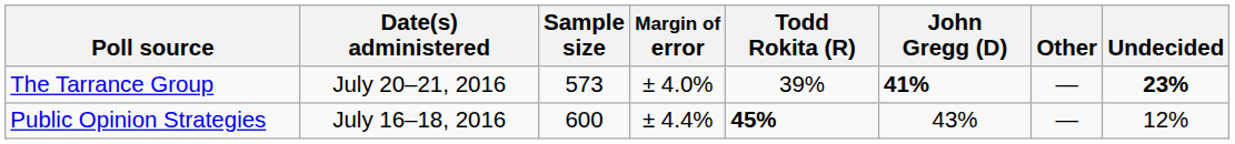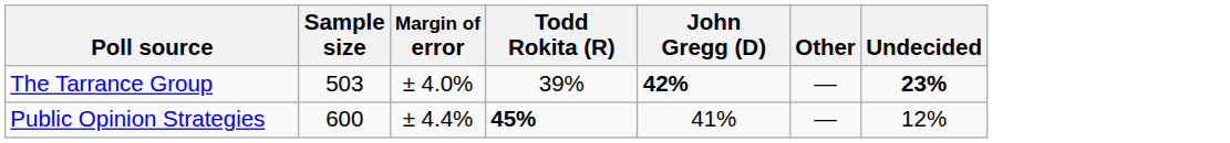- column: Date(s) administered | July 20–21, 2016 | July 16–18, 2016
The Tarrance Group | Sample size: 573 -> 503
The Tarrance Group | John Gregg (D): 41% -> 42%
Public Opinion Strategies | John Gregg (D): 43% -> 41%
